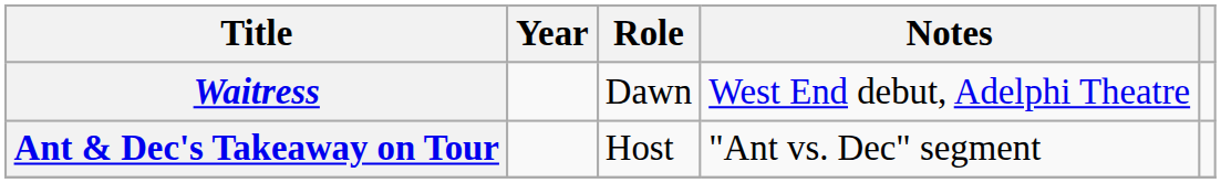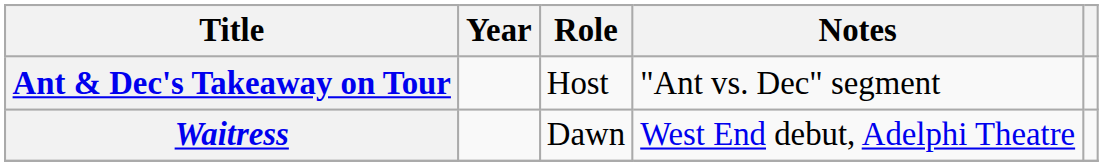rows swapped: Ant & Dec's Takeaway on Tour <-> Waitress
